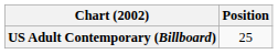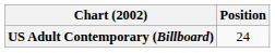US Adult Contemporary (Billboard) | Position: 25 -> 24
